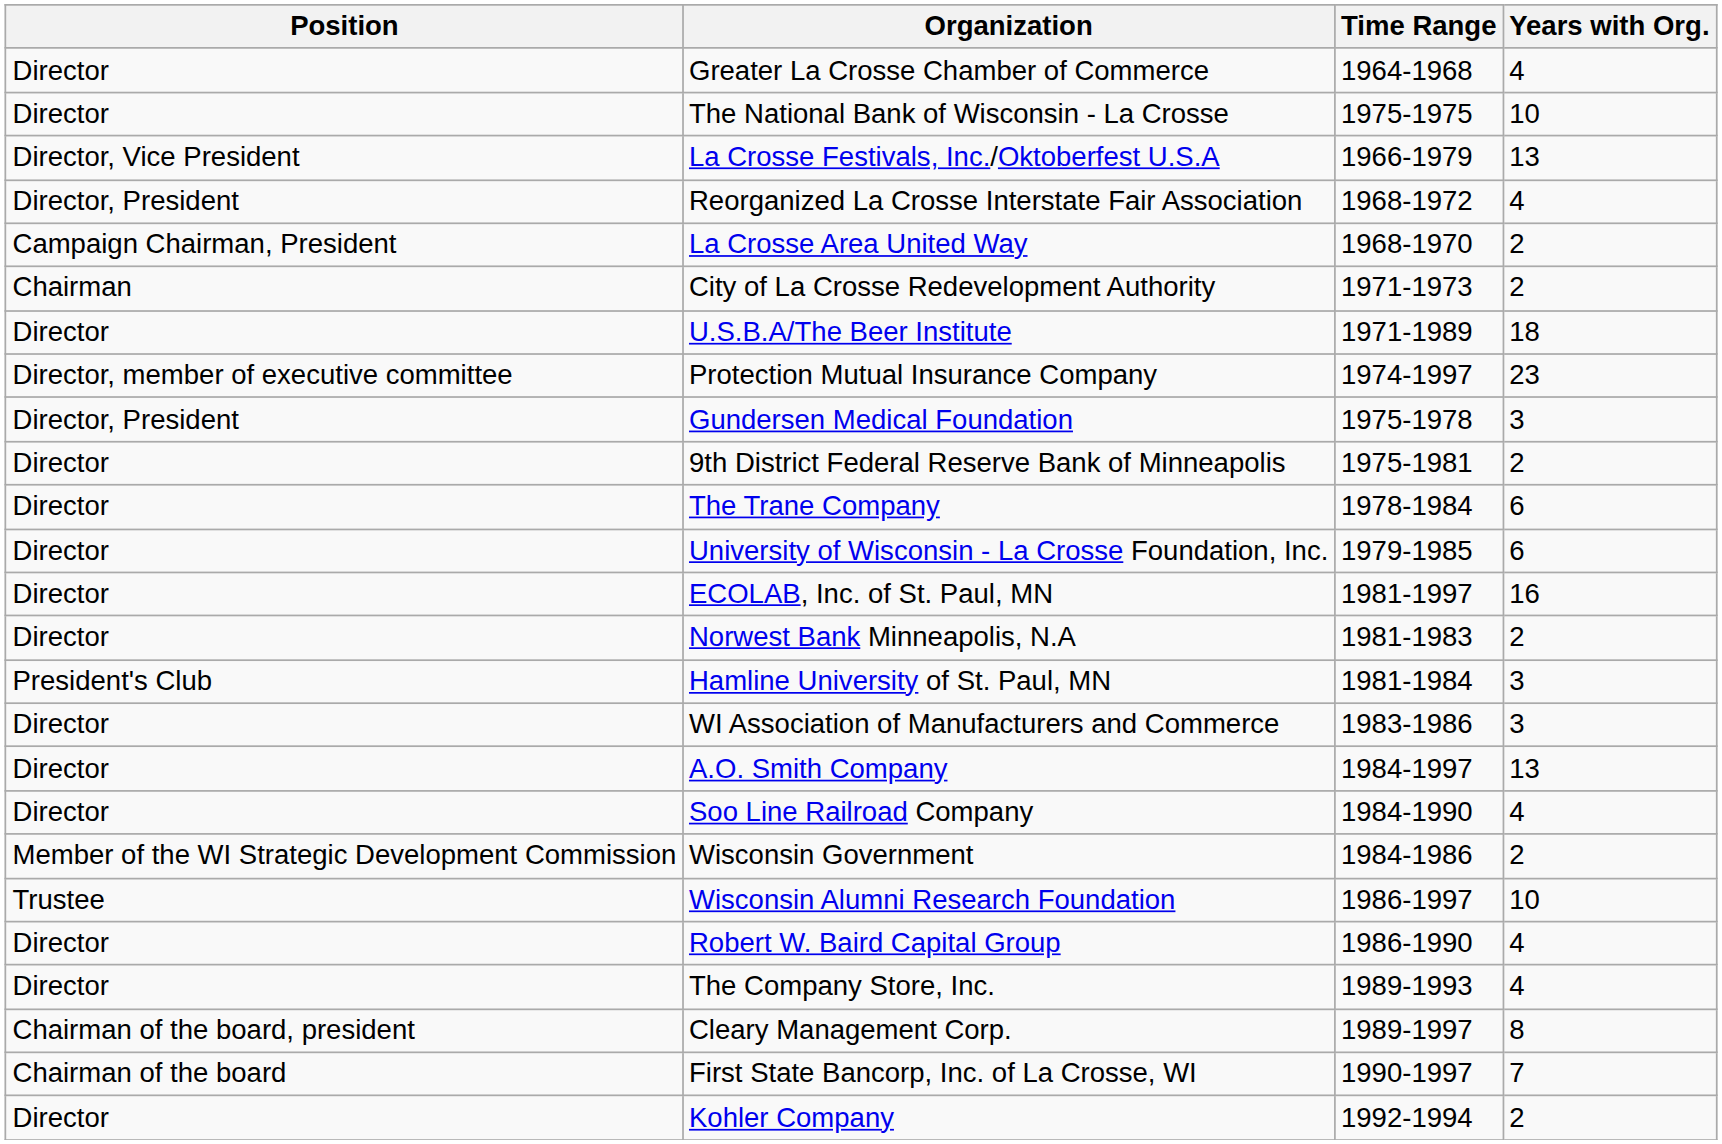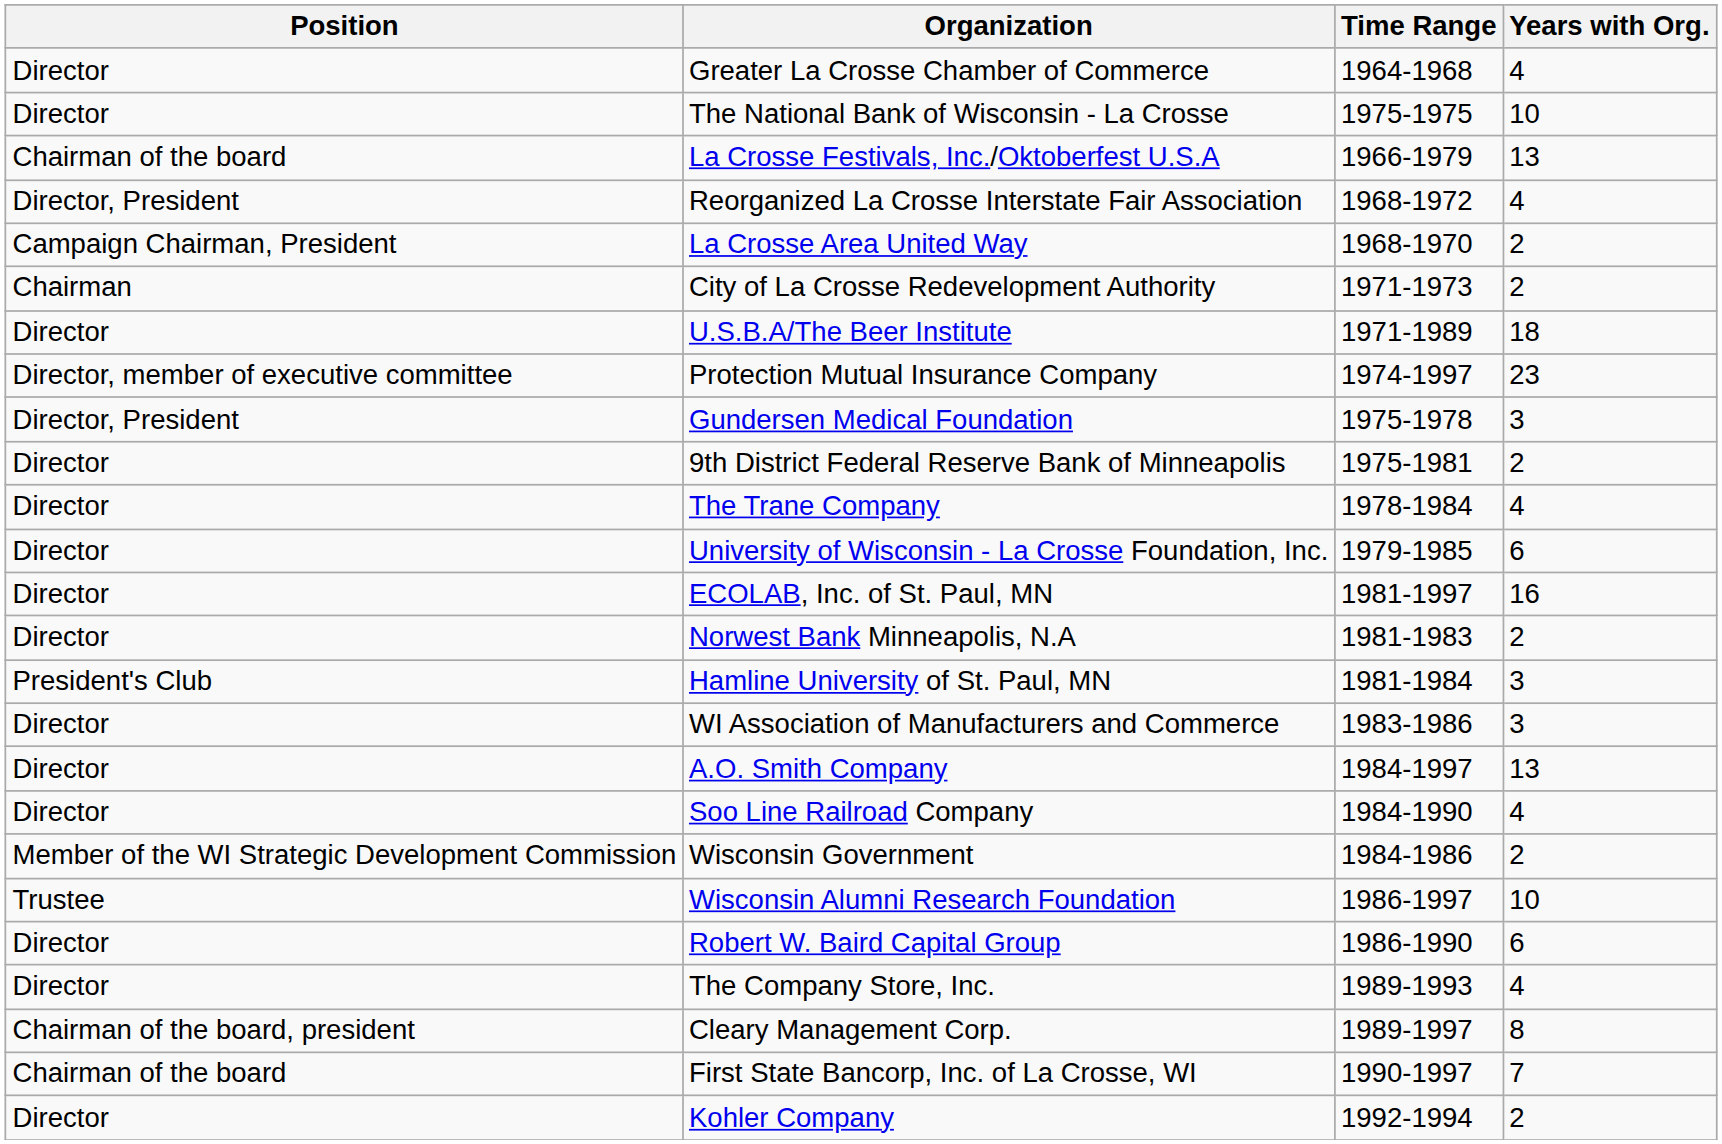La Crosse Festivals, Inc./Oktoberfest U.S.A | Position: Director, Vice President -> Chairman of the board
The Trane Company | Years with Org.: 6 -> 4
Robert W. Baird Capital Group | Years with Org.: 4 -> 6
